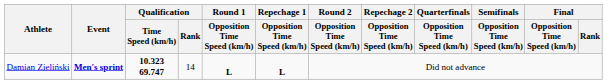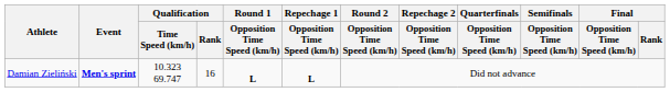Damian Zieliński | Qualification / Time Speed (km/h): bold -> normal
Damian Zieliński | Qualification / Rank: 14 -> 16
